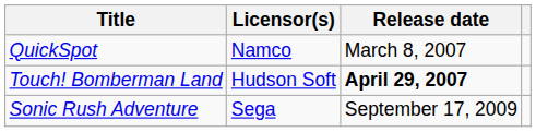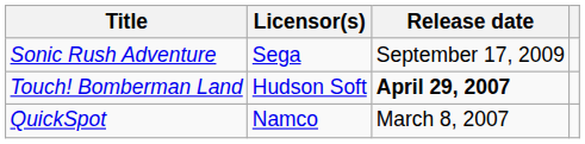rows swapped: QuickSpot <-> Sonic Rush Adventure
